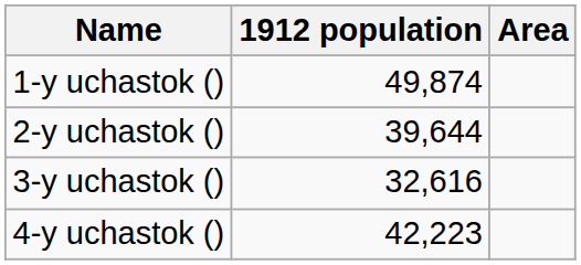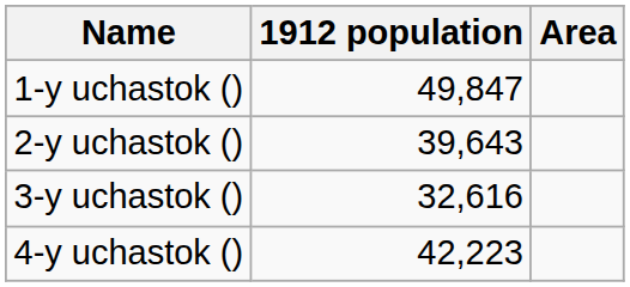1-y uchastok () | 1912 population: 49,874 -> 49,847
2-y uchastok () | 1912 population: 39,644 -> 39,643
